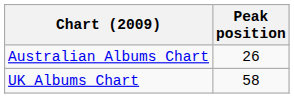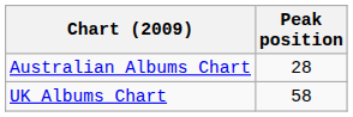Australian Albums Chart | Peak position: 26 -> 28
